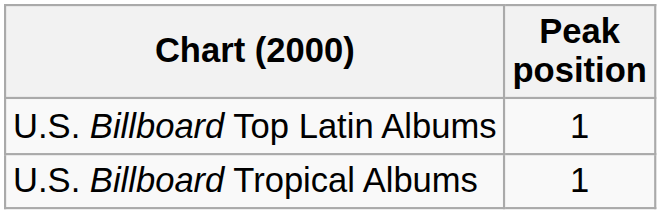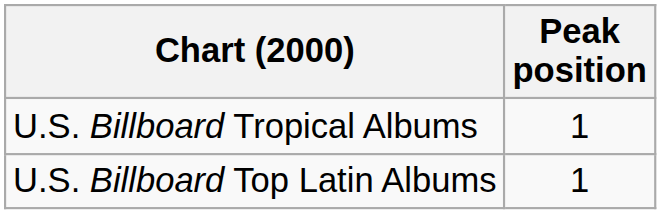rows swapped: U.S. Billboard Top Latin Albums <-> U.S. Billboard Tropical Albums
